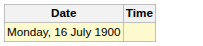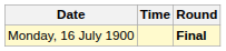+ column: Round | Final
